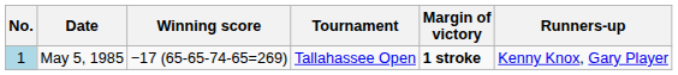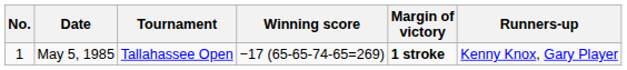columns swapped: Tournament <-> Winning score
May 5, 1985 | No.: lightblue background -> no background
